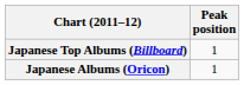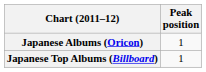rows swapped: Japanese Albums (Oricon) <-> Japanese Top Albums (Billboard)
